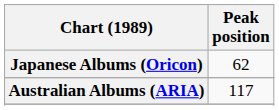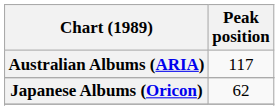rows swapped: Australian Albums (ARIA) <-> Japanese Albums (Oricon)
